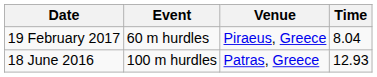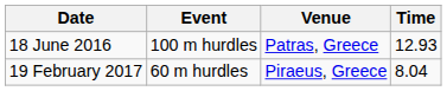rows swapped: 18 June 2016 <-> 19 February 2017
